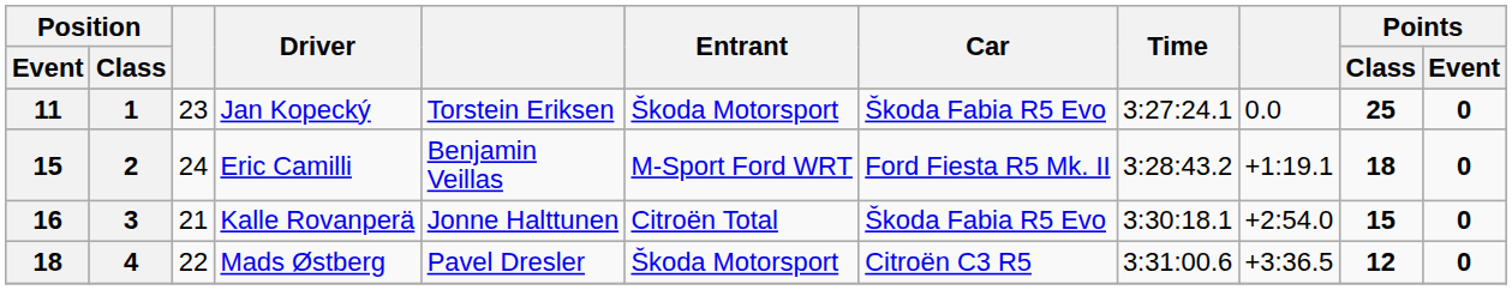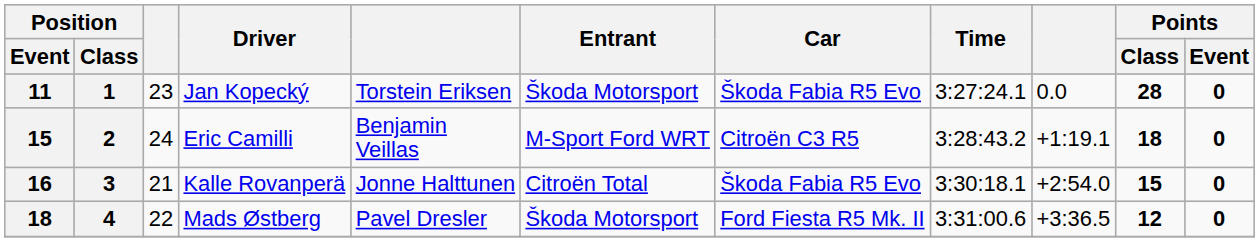Jan Kopecký | Points / Class: 25 -> 28
Eric Camilli | Car: Ford Fiesta R5 Mk. II -> Citroën C3 R5
Mads Østberg | Car: Citroën C3 R5 -> Ford Fiesta R5 Mk. II
